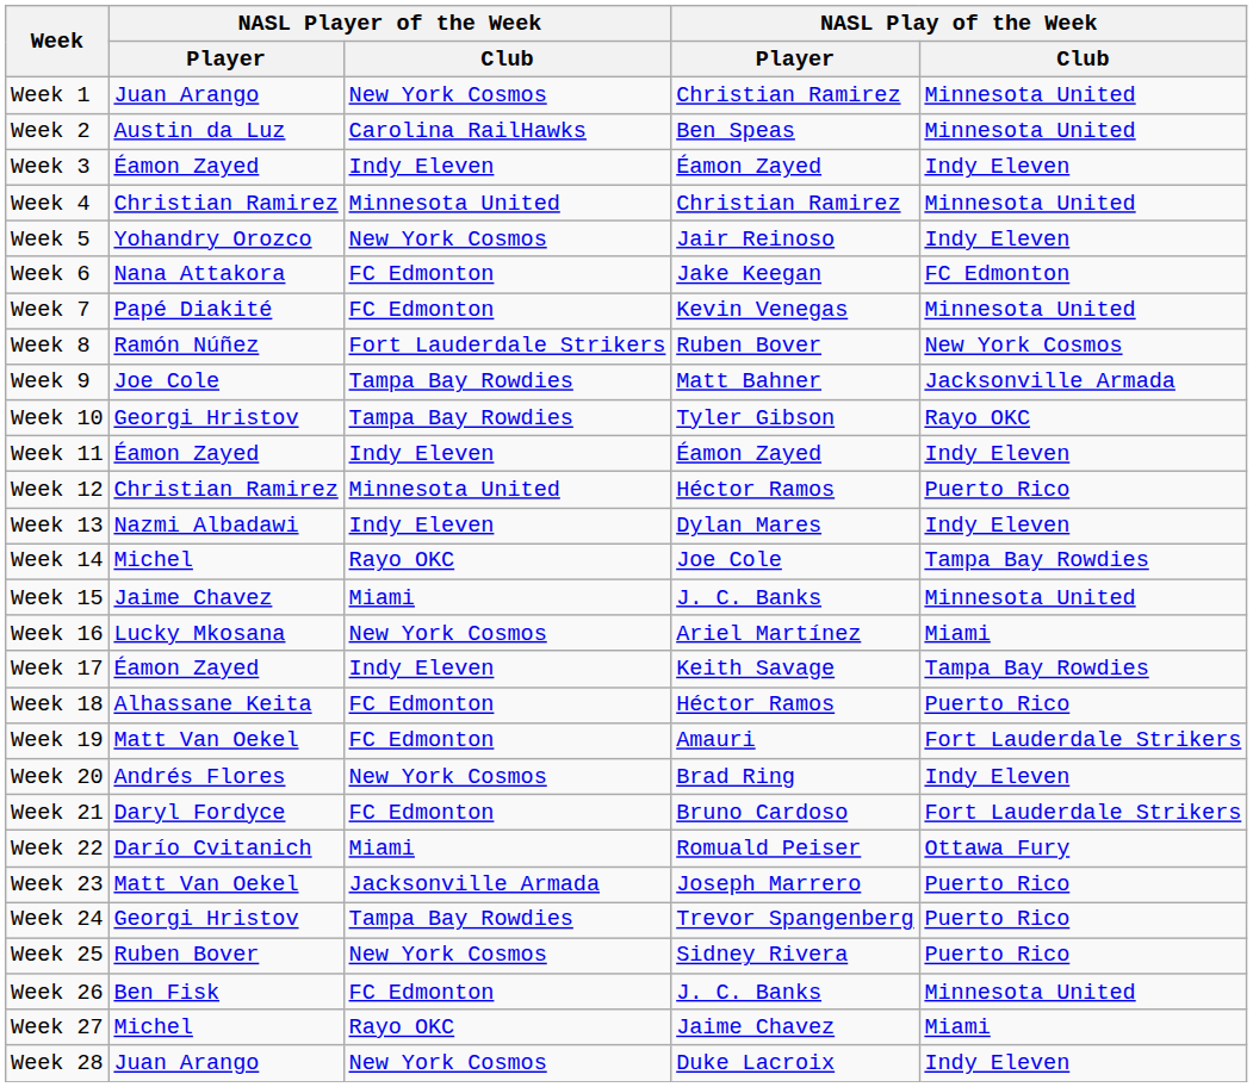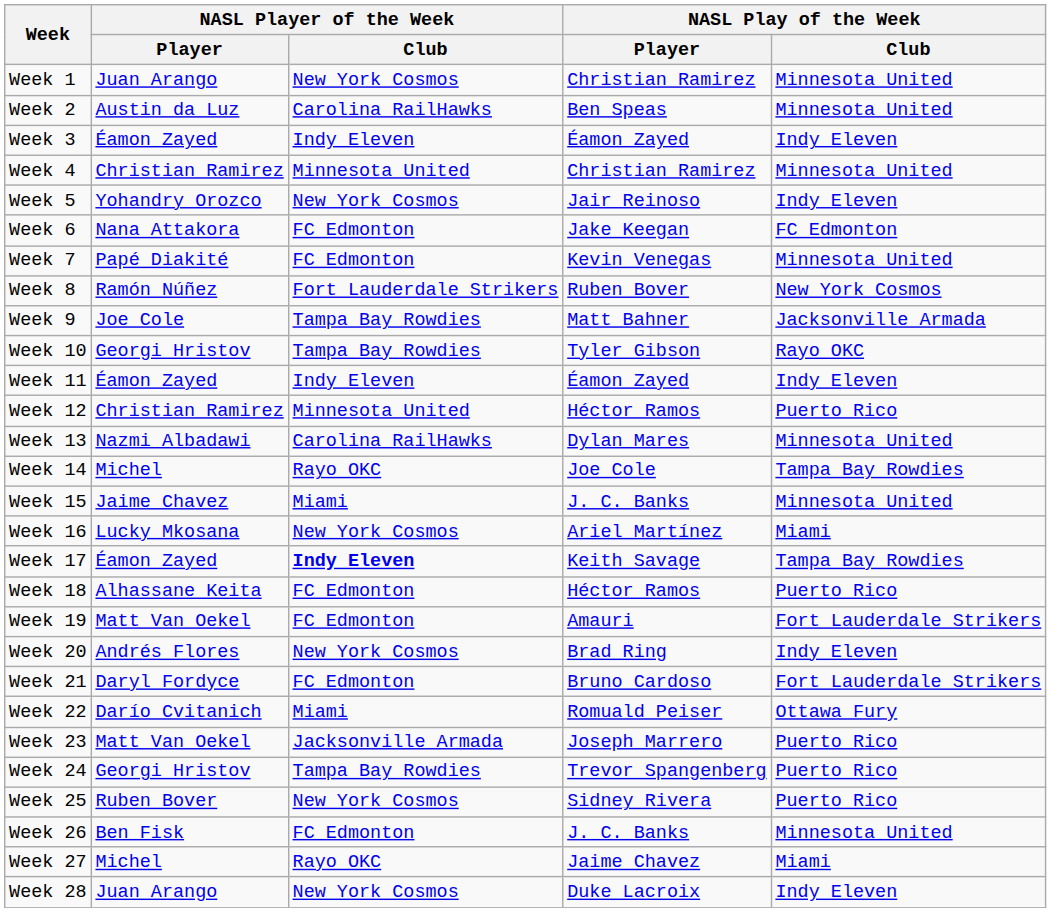Week 13 | NASL Player of the Week / Club: Indy Eleven -> Carolina RailHawks
Week 13 | NASL Play of the Week / Club: Indy Eleven -> Minnesota United
Week 17 | NASL Player of the Week / Club: normal -> bold
